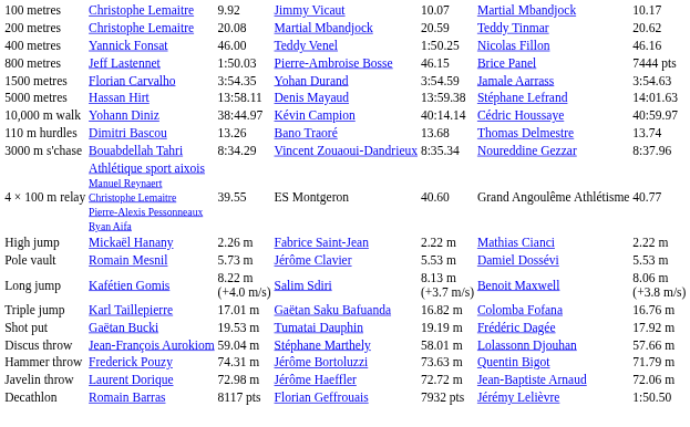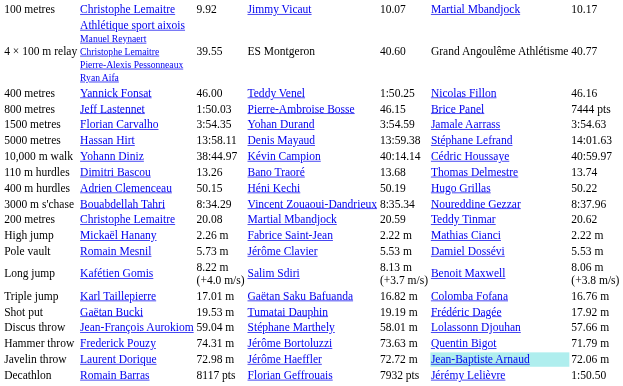rows swapped: 200 metres <-> 4 × 100 m relay
+ row: 400 m hurdles | Adrien Clemenceau | 50.15 | Héni Kechi | 50.19 | Hugo Grillas | 50.22
Javelin throw | column 6: no background -> paleturquoise background
